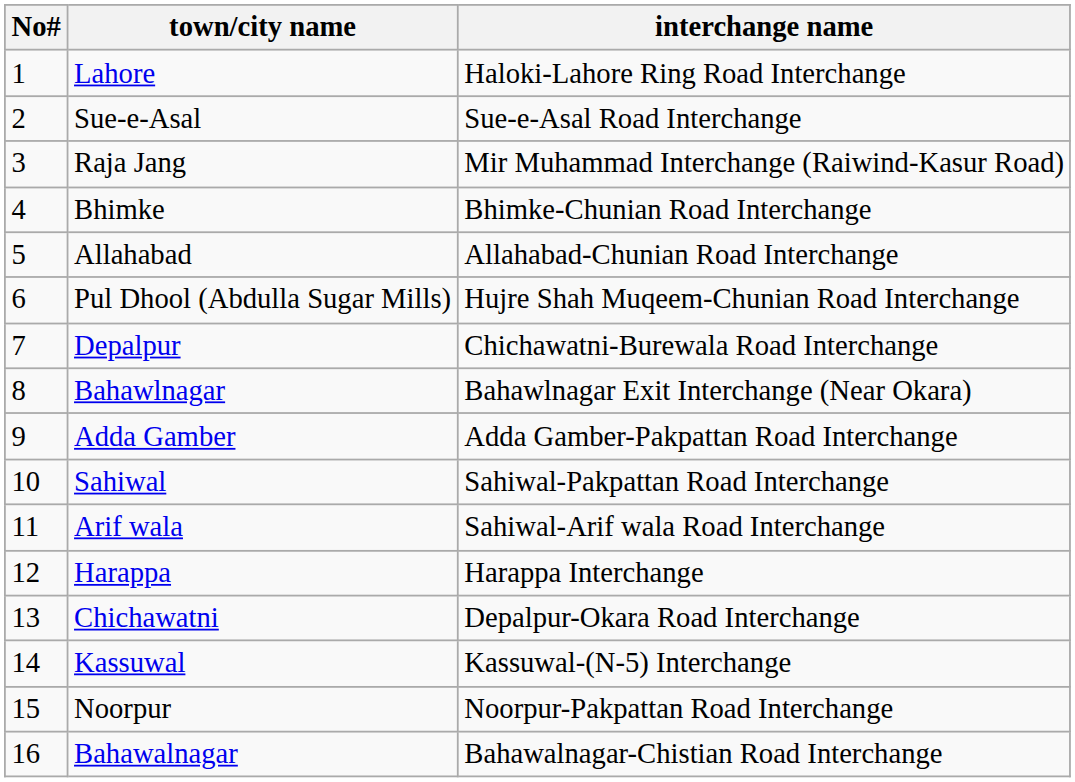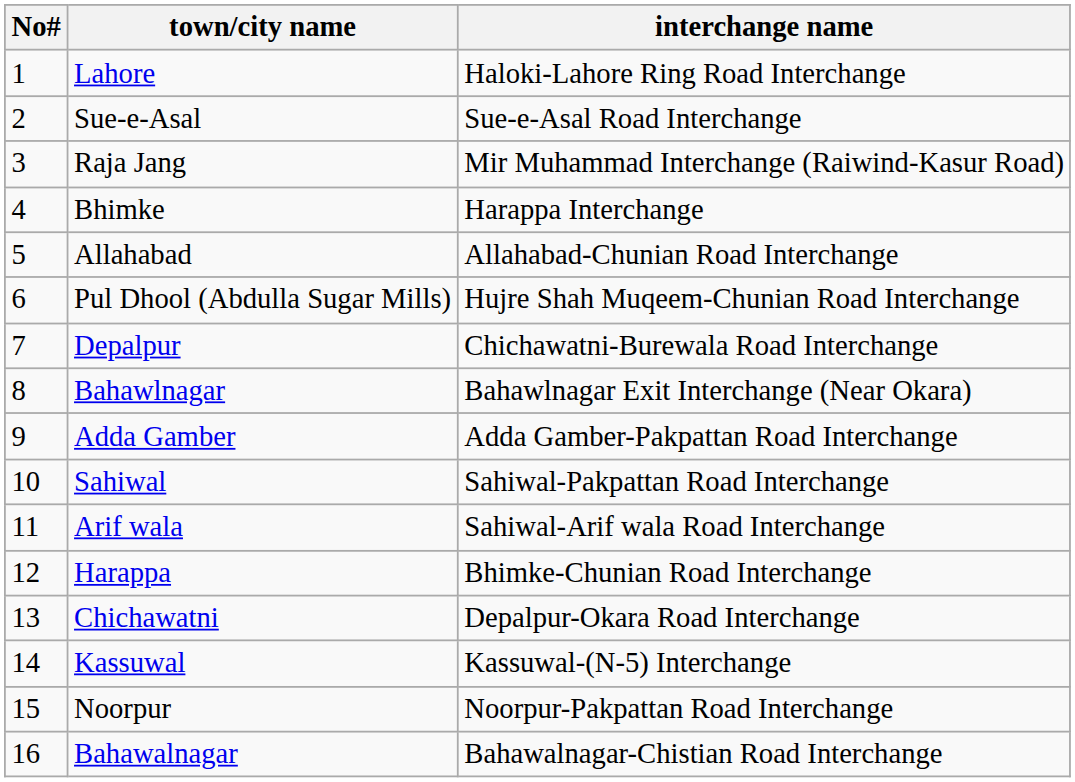Bhimke | interchange name: Bhimke-Chunian Road Interchange -> Harappa Interchange
Harappa | interchange name: Harappa Interchange -> Bhimke-Chunian Road Interchange
